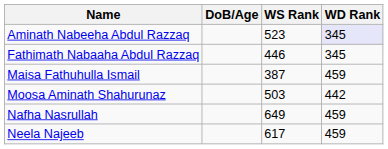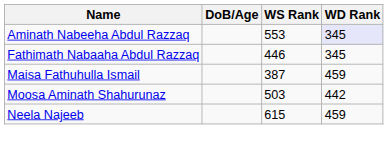Aminath Nabeeha Abdul Razzaq | WS Rank: 523 -> 553
- row: Nafha Nasrullah | 649 | 459
Neela Najeeb | WS Rank: 617 -> 615
